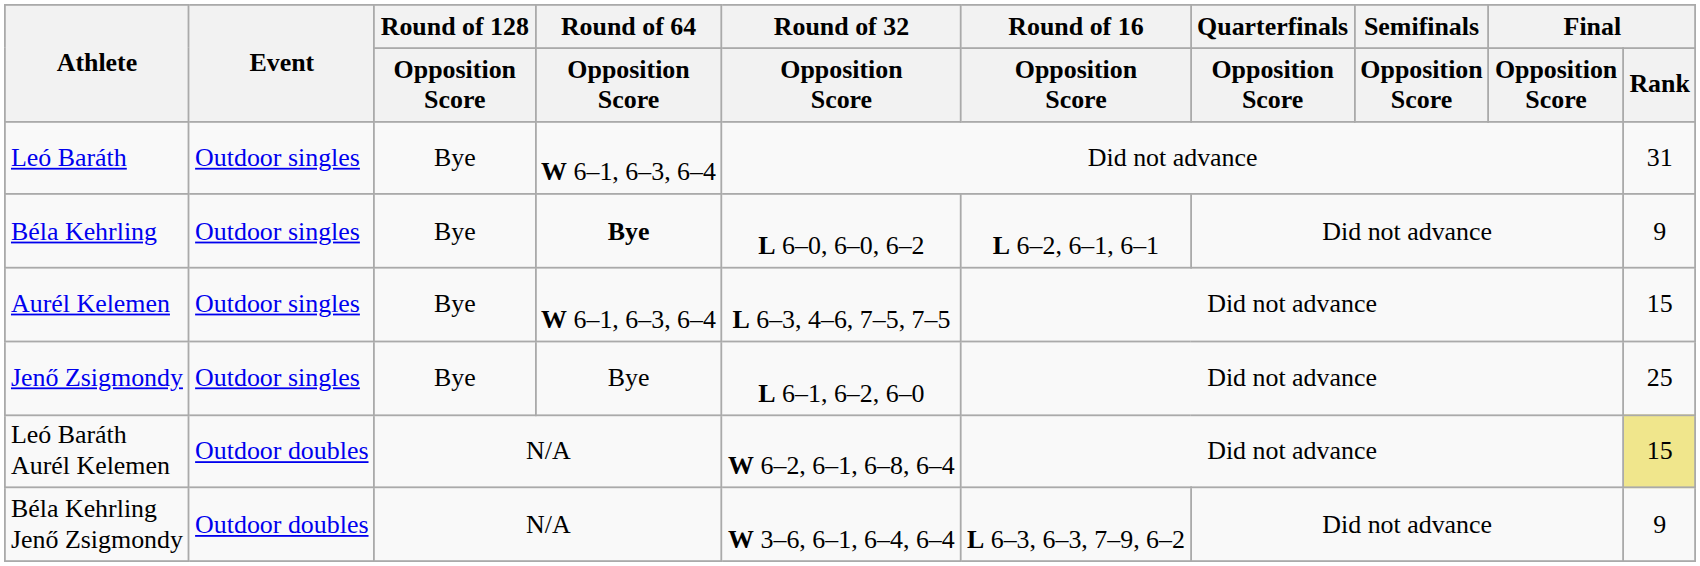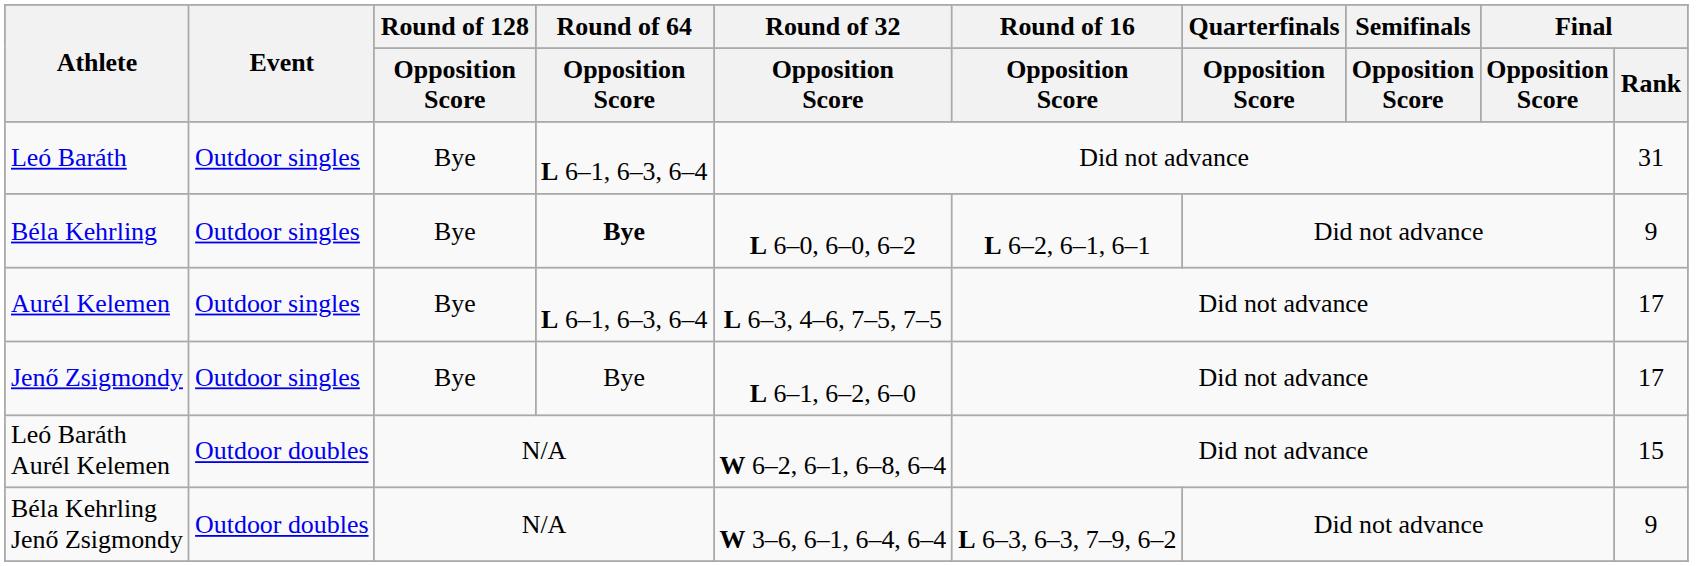Leó Baráth | Round of 64 / Opposition Score: W 6–1, 6–3, 6–4 -> L 6–1, 6–3, 6–4
Aurél Kelemen | Round of 64 / Opposition Score: W 6–1, 6–3, 6–4 -> L 6–1, 6–3, 6–4
Aurél Kelemen | Final / Rank: 15 -> 17
Jenő Zsigmondy | Final / Rank: 25 -> 17
Leó Baráth Aurél Kelemen | Final / Rank: khaki background -> no background
